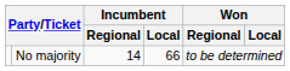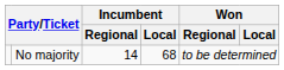No majority | Incumbent / Local: 66 -> 68
